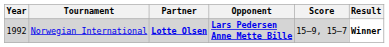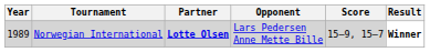Norwegian International | Year: 1992 -> 1989
Norwegian International | Opponent: bold -> normal
